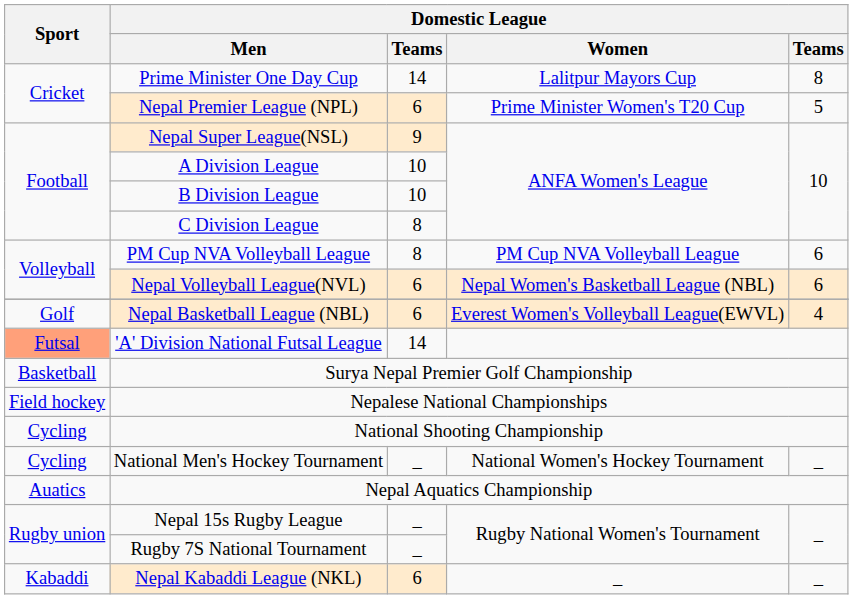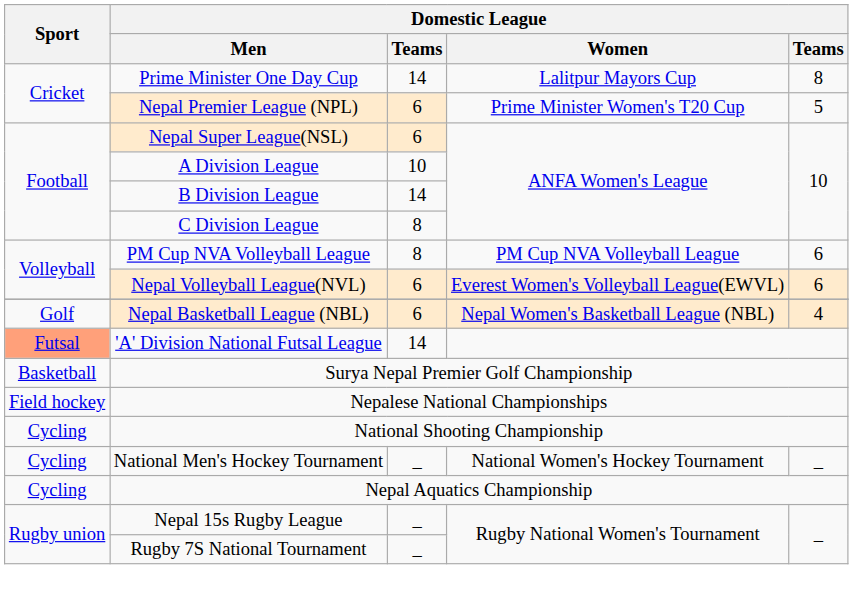Nepal Super League(NSL) | column 3: 9 -> 6
B Division League | column 3: 10 -> 14
Nepal Volleyball League(NVL) | Domestic League / Women: Nepal Women's Basketball League (NBL) -> Everest Women's Volleyball League(EWVL)
Nepal Basketball League (NBL) | Domestic League / Women: Everest Women's Volleyball League(EWVL) -> Nepal Women's Basketball League (NBL)
Nepal Aquatics Championship | Sport: Auatics -> Cycling
- row: Kabaddi | Nepal Kabaddi League (NKL) | 6 | _ | _
